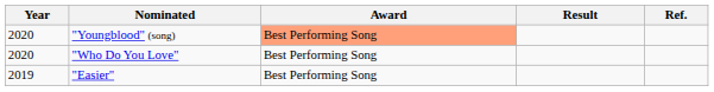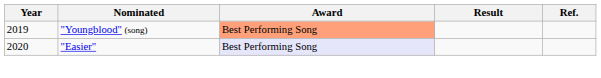"Youngblood" (song) | Year: 2020 -> 2019
- row: 2020 | "Who Do You Love" | Best Performing Song
"Easier" | Year: 2019 -> 2020
"Easier" | Award: no background -> lavender background
